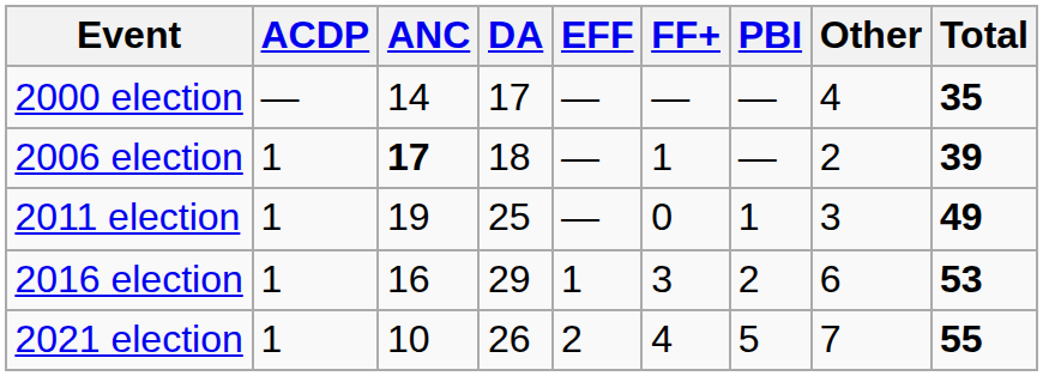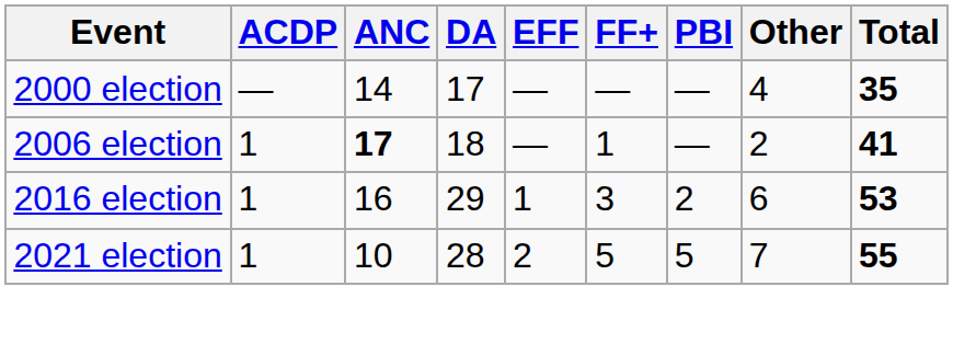2006 election | Total: 39 -> 41
- row: 2011 election | 1 | 19 | 25 | — | 0 | 1 | 3 | 49
2021 election | DA: 26 -> 28
2021 election | FF+: 4 -> 5
